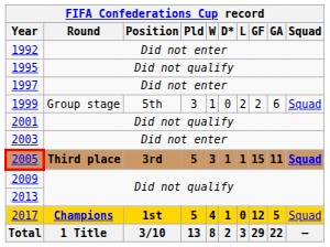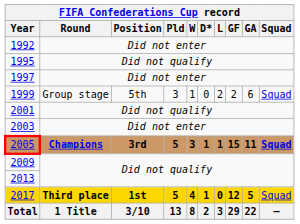2005 | Round: Third place -> Champions
2017 | Round: Champions -> Third place
